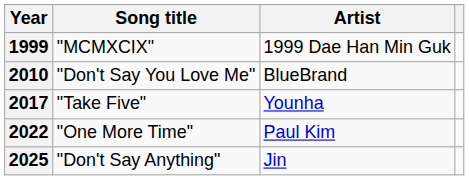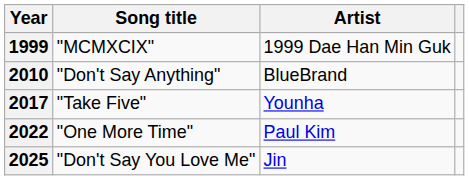2010 | Song title: "Don't Say You Love Me" -> "Don't Say Anything"
2025 | Song title: "Don't Say Anything" -> "Don't Say You Love Me"
